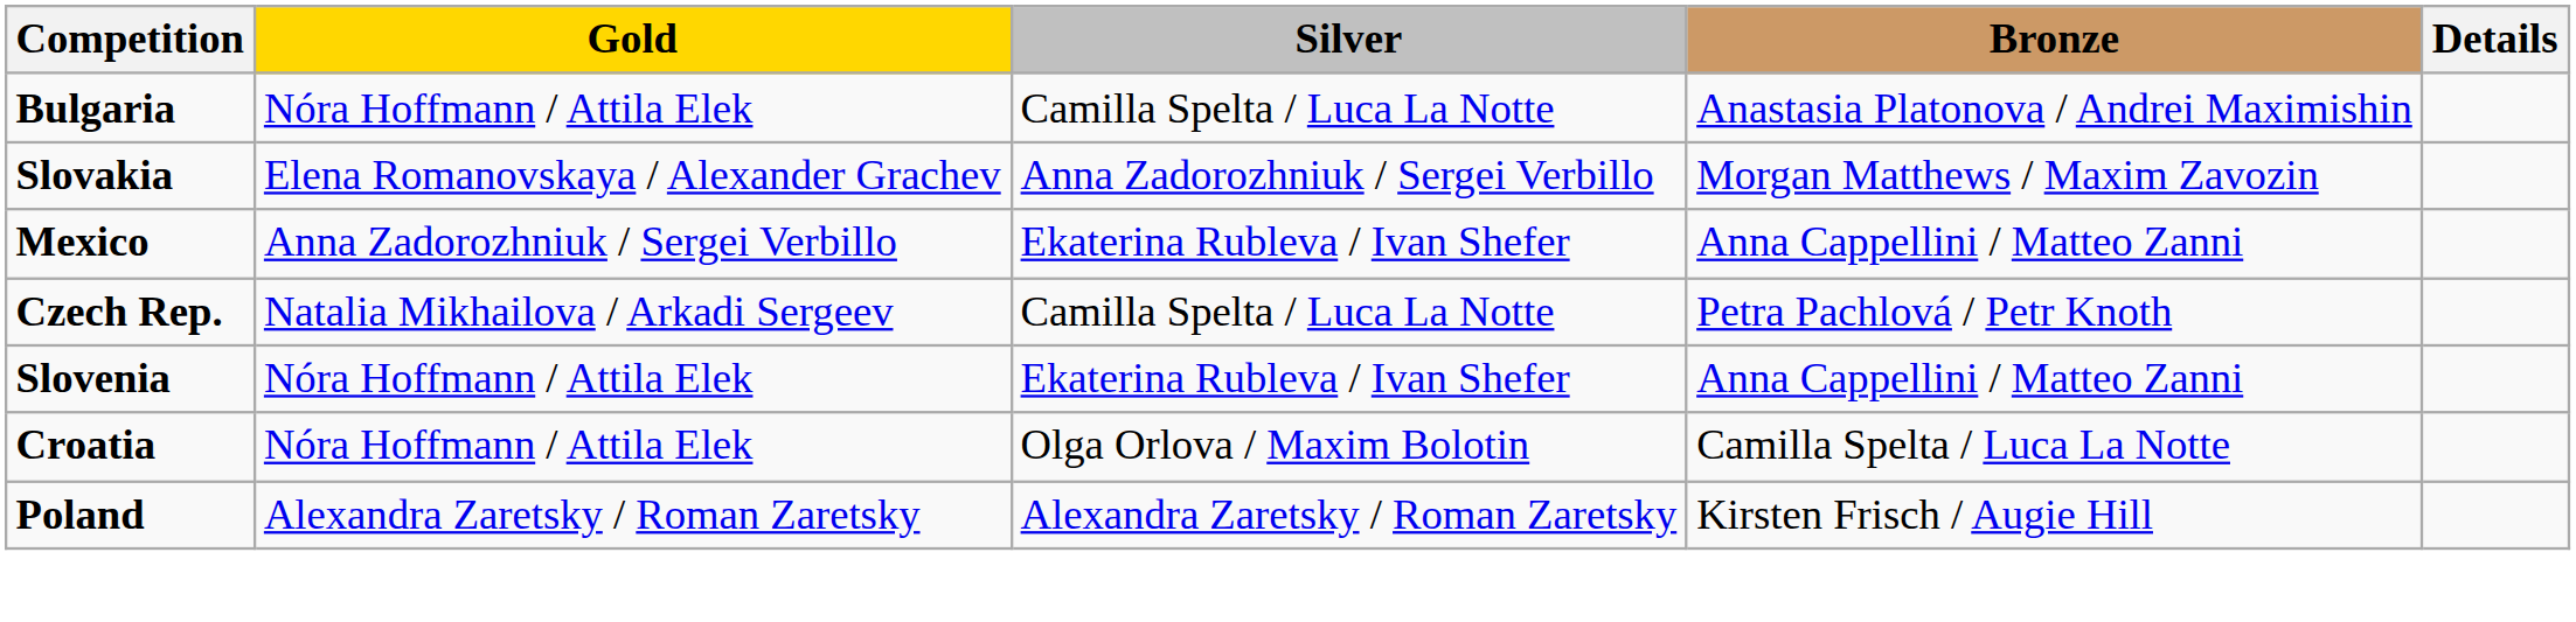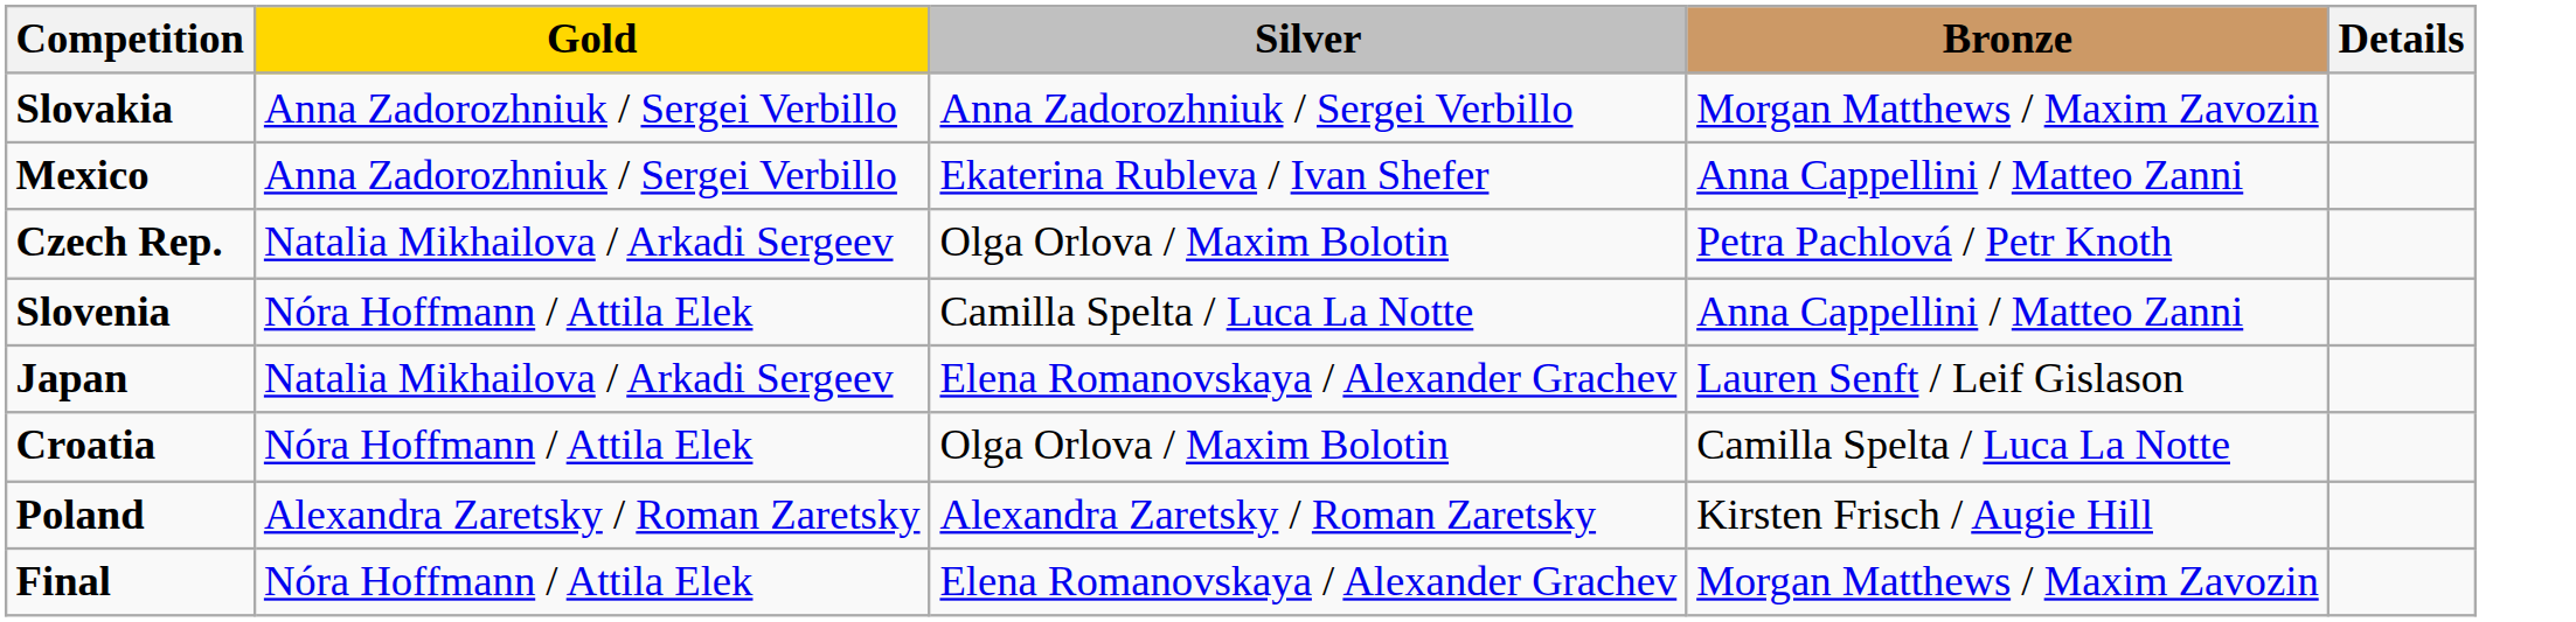- row: Bulgaria | Nóra Hoffmann / Attila Elek | Camilla Spelta / Luca La Notte | Anastasia Platonova / Andrei Maximishin
Slovakia | Gold: Elena Romanovskaya / Alexander Grachev -> Anna Zadorozhniuk / Sergei Verbillo
Czech Rep. | Silver: Camilla Spelta / Luca La Notte -> Olga Orlova / Maxim Bolotin
Slovenia | Silver: Ekaterina Rubleva / Ivan Shefer -> Camilla Spelta / Luca La Notte
+ row: Japan | Natalia Mikhailova / Arkadi Sergeev | Elena Romanovskaya / Alexander Grachev | Lauren Senft / Leif Gislason
+ row: Final | Nóra Hoffmann / Attila Elek | Elena Romanovskaya / Alexander Grachev | Morgan Matthews / Maxim Zavozin
